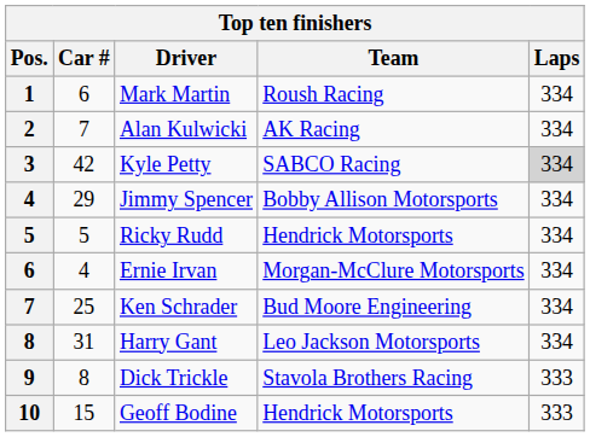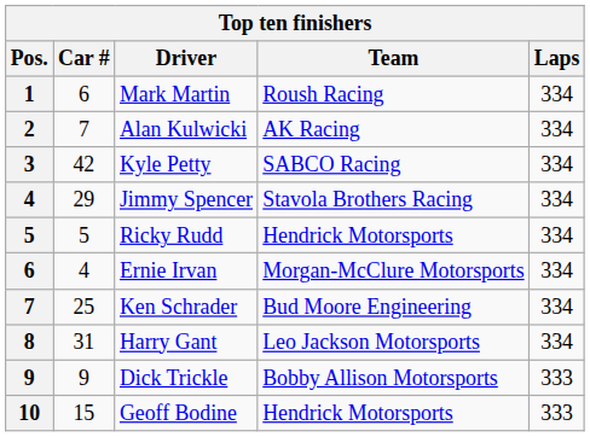Kyle Petty | Laps: lightgrey background -> no background
Jimmy Spencer | Team: Bobby Allison Motorsports -> Stavola Brothers Racing
Dick Trickle | Car #: 8 -> 9
Dick Trickle | Team: Stavola Brothers Racing -> Bobby Allison Motorsports
